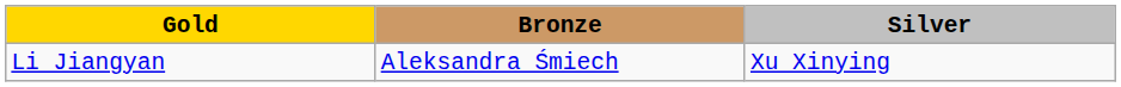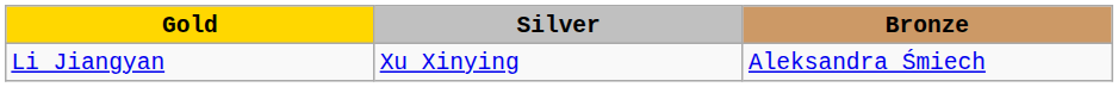columns swapped: Silver <-> Bronze
